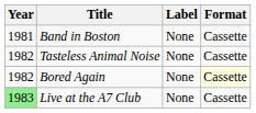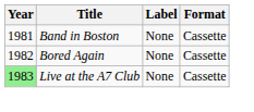- row: 1982 | Tasteless Animal Noise | None | Cassette
Bored Again | Format: lightyellow background -> no background
